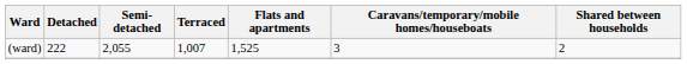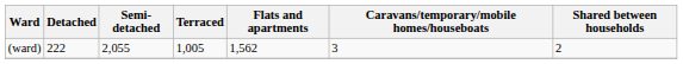(ward) | Terraced: 1,007 -> 1,005
(ward) | Flats and apartments: 1,525 -> 1,562
